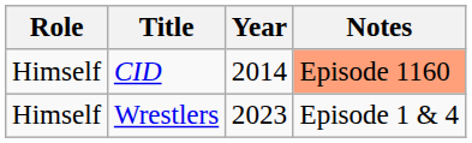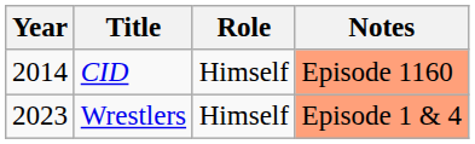columns swapped: Year <-> Role
Wrestlers | Notes: no background -> lightsalmon background
